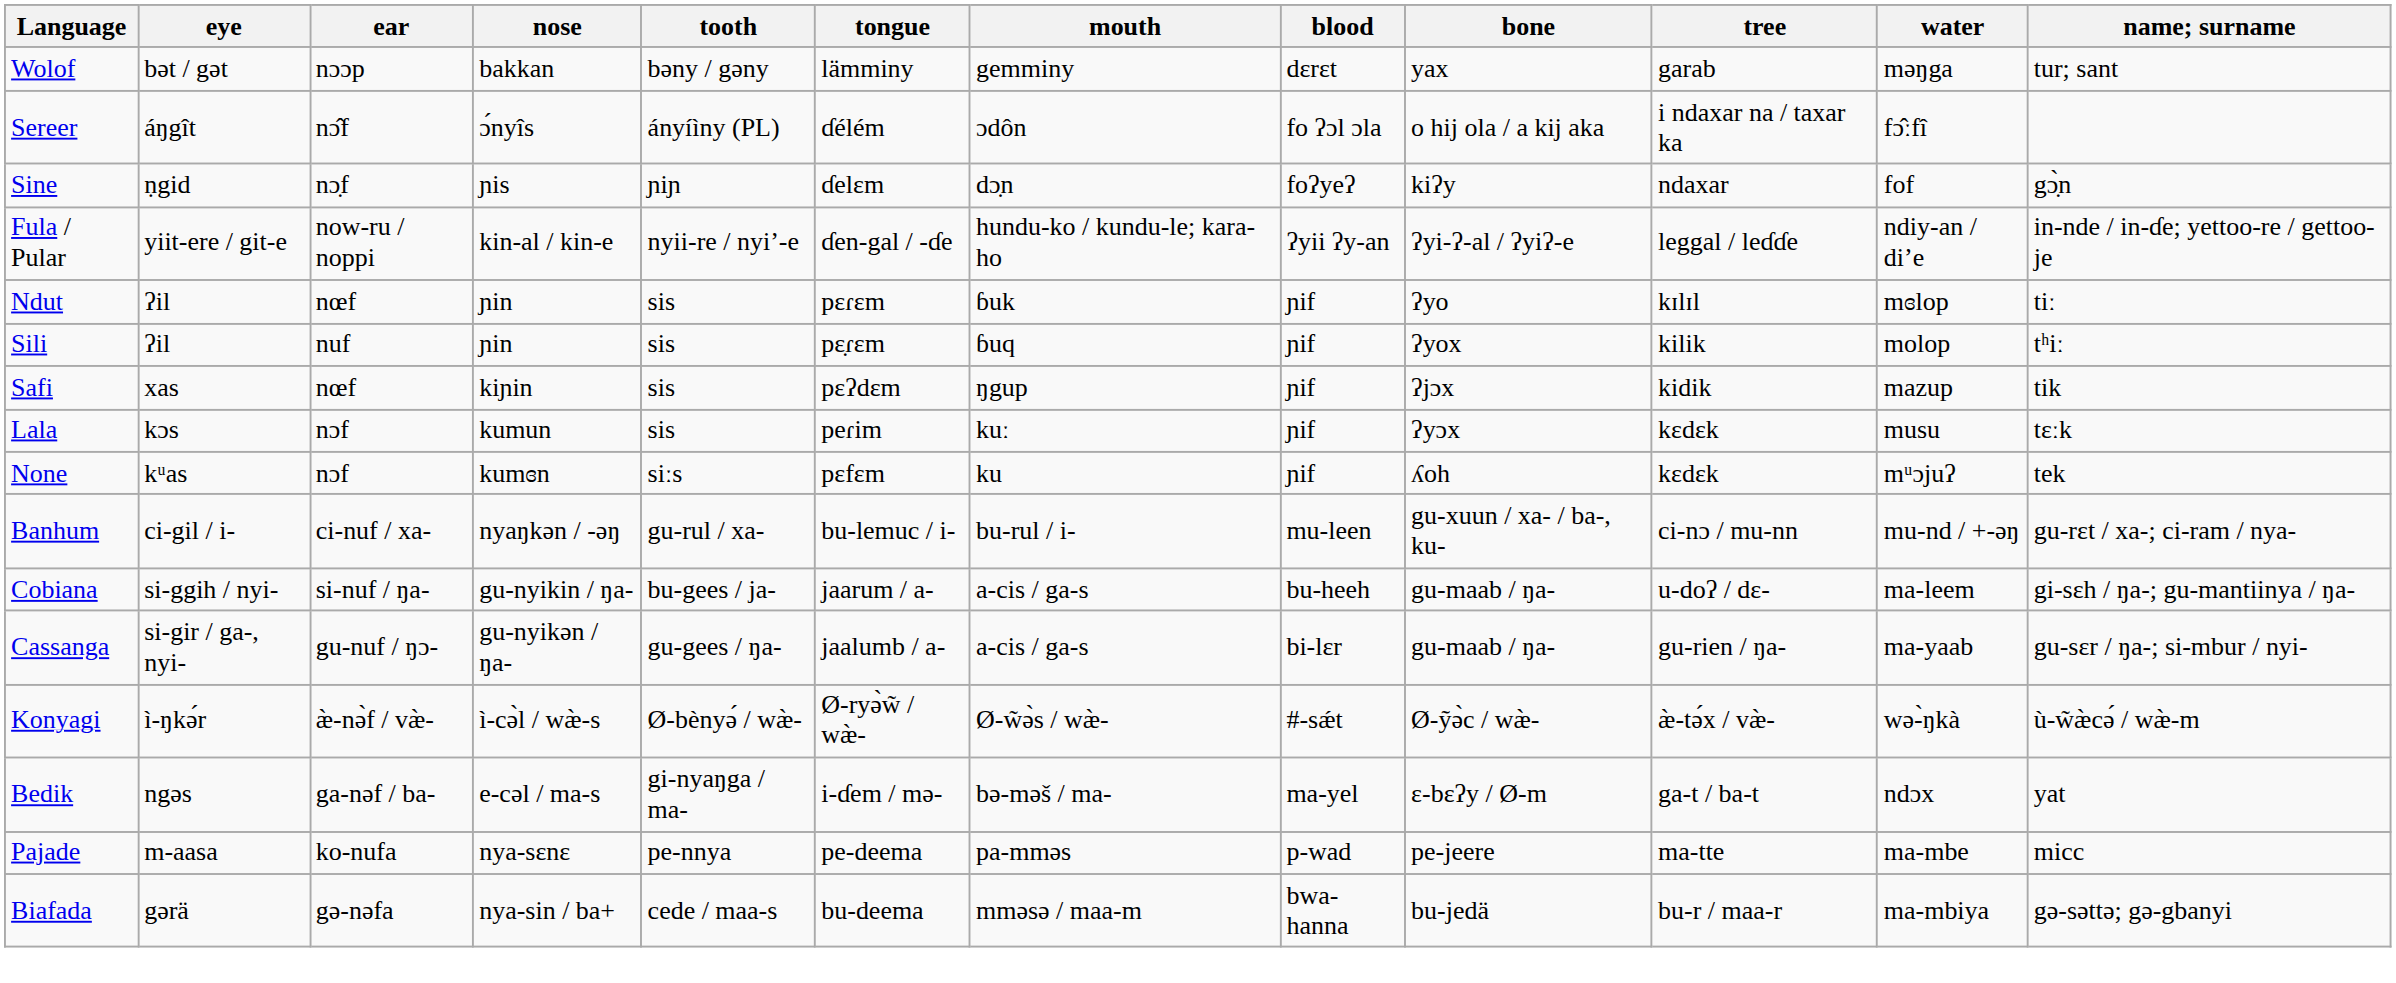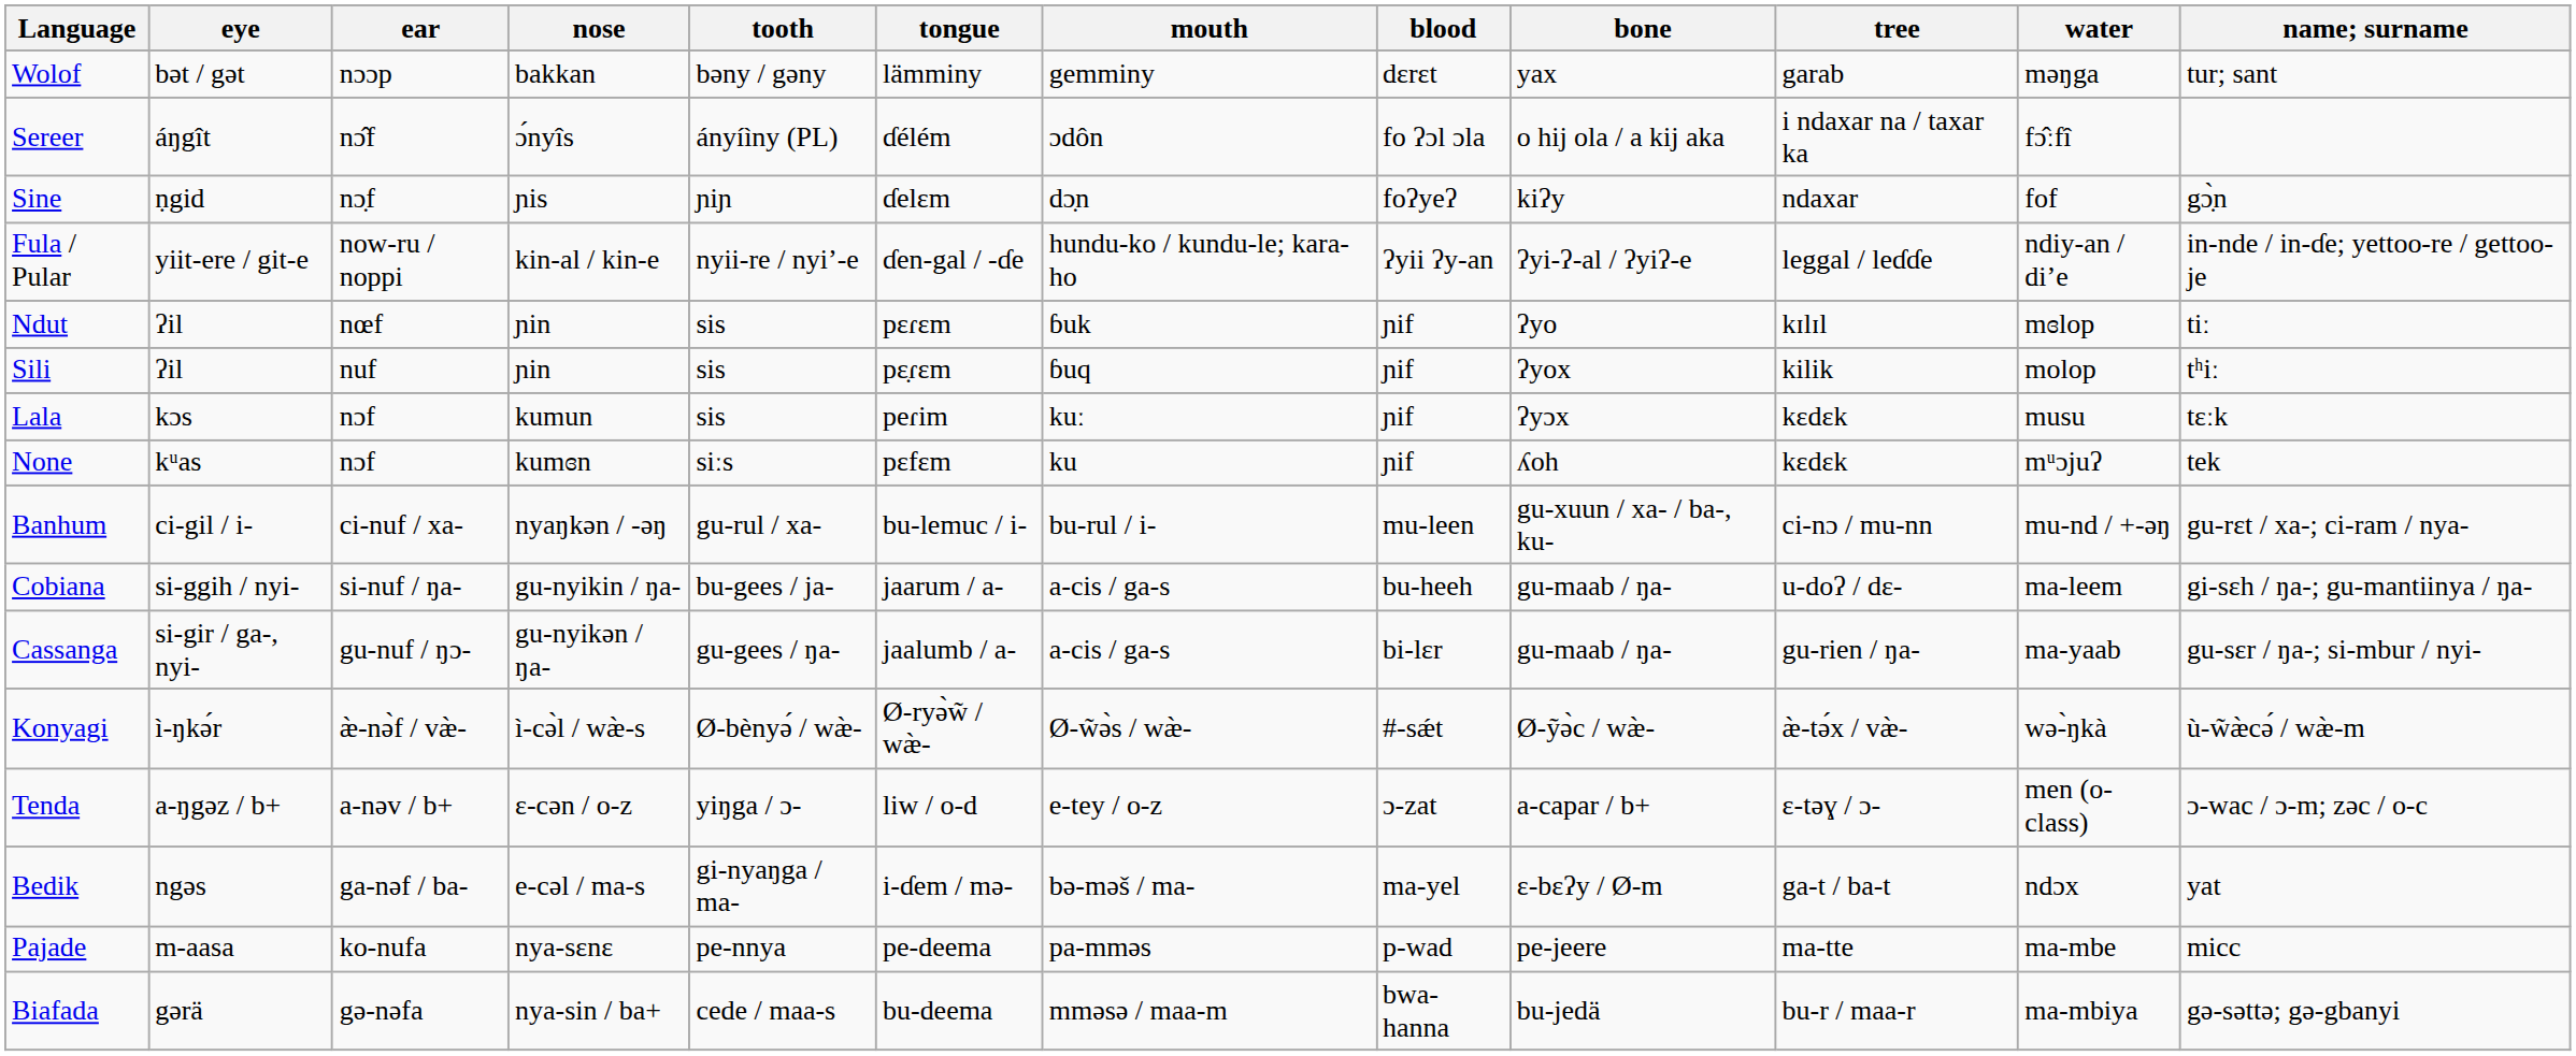- row: Safi | xas | nœf | kiɲin | sis | pɛʔdɛm | ŋgup | ɲif | ʔjɔx | kidik | mazup | tik
+ row: Tenda | a-ŋgəz / b+ | a-nəv / b+ | ɛ-cən / o-z | yiŋga / ɔ- | liw / o-d | e-tey / o-z | ɔ-zat | a-capar / b+ | ɛ-təɣ / ɔ- | men (o-class) | ɔ-wac / ɔ-m; zəc / o-c
